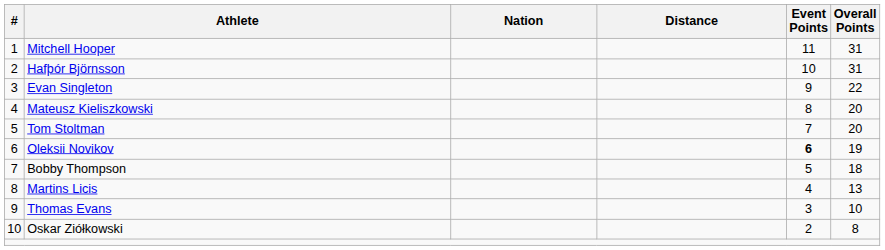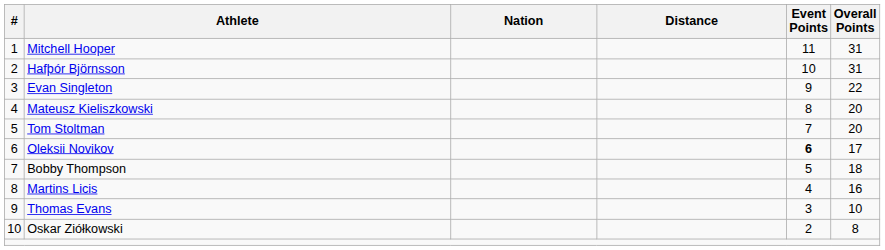Oleksii Novikov | Overall Points: 19 -> 17
Martins Licis | Overall Points: 13 -> 16
